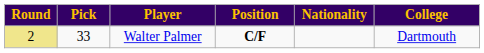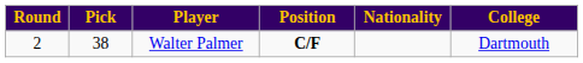Walter Palmer | Round: khaki background -> no background
Walter Palmer | Pick: 33 -> 38
